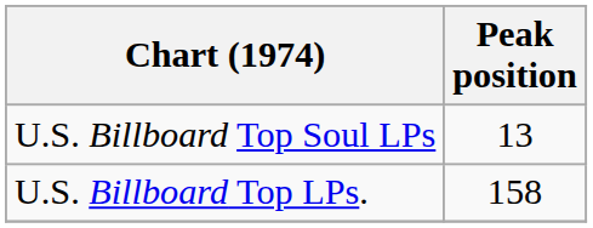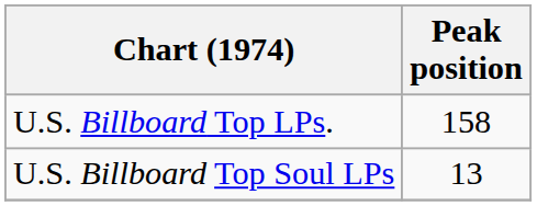rows swapped: U.S. Billboard Top LPs. <-> U.S. Billboard Top Soul LPs
